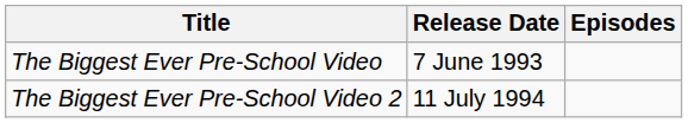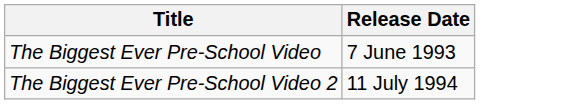- column: Episodes
